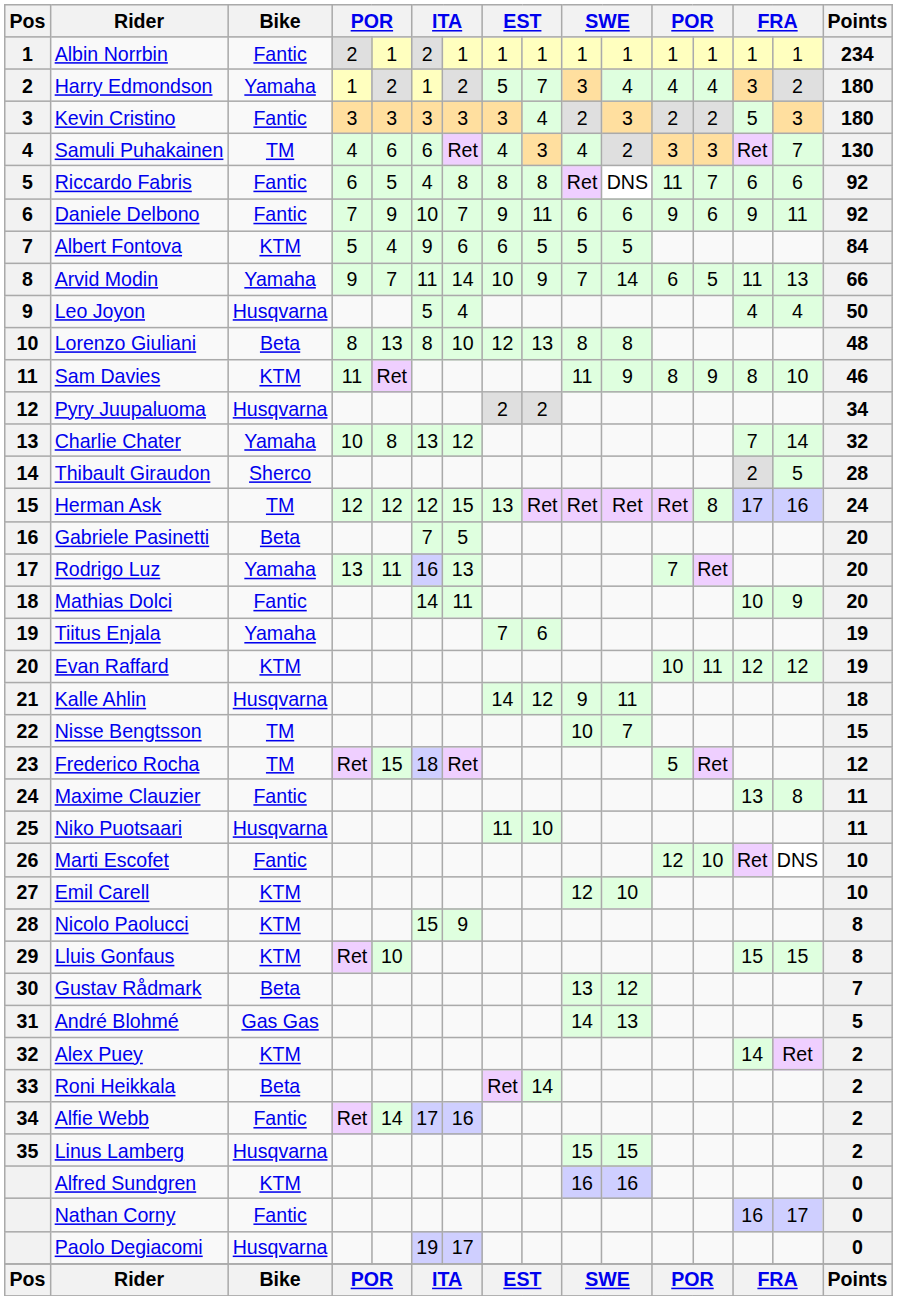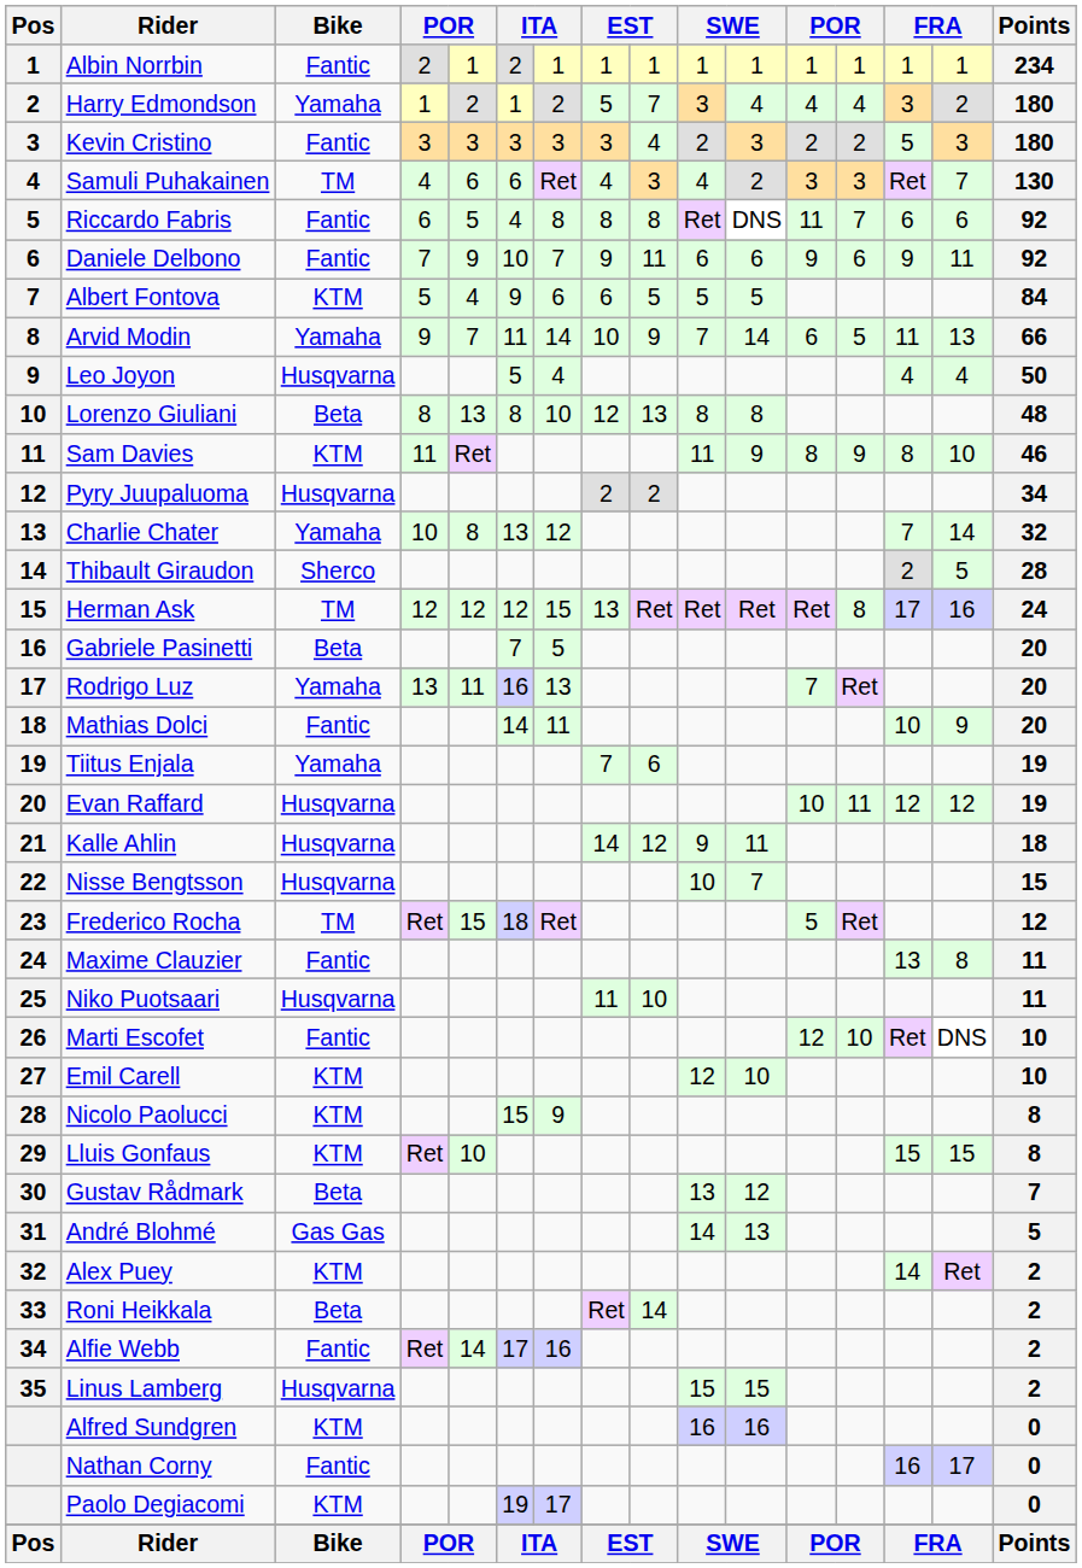Evan Raffard | Bike: KTM -> Husqvarna
Nisse Bengtsson | Bike: TM -> Husqvarna
Paolo Degiacomi | Bike: Husqvarna -> KTM
